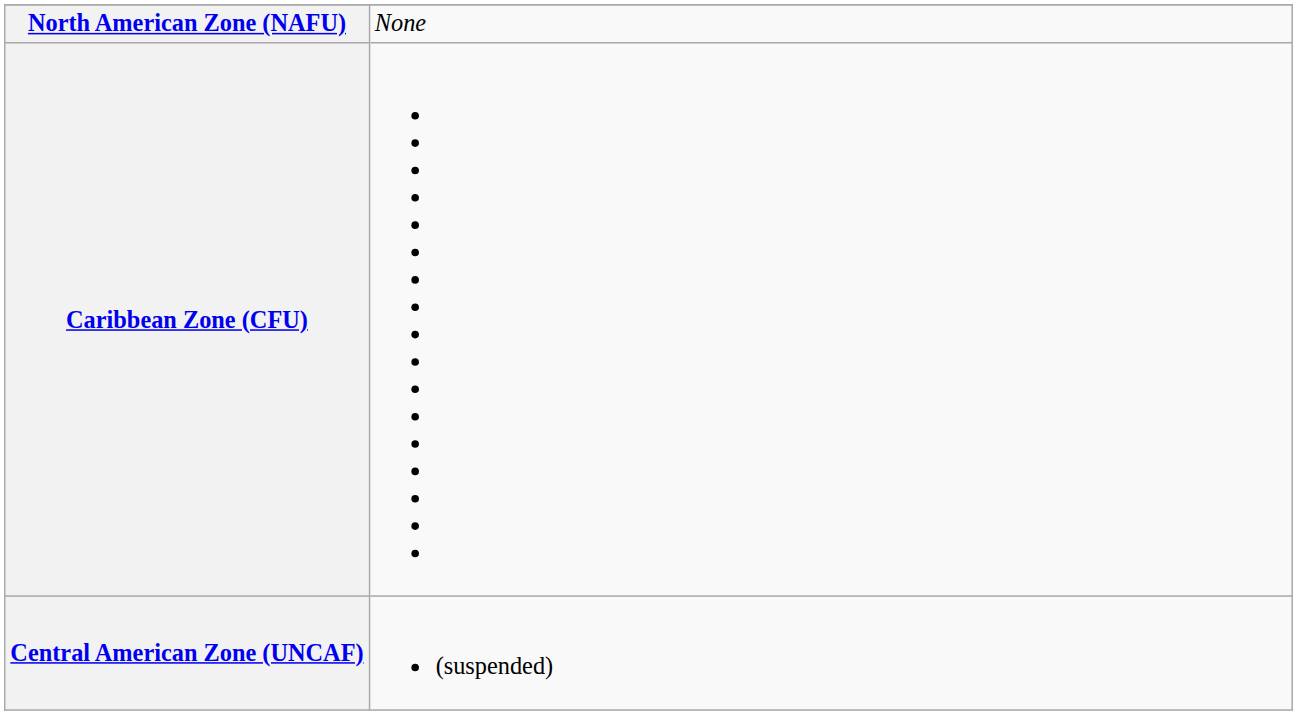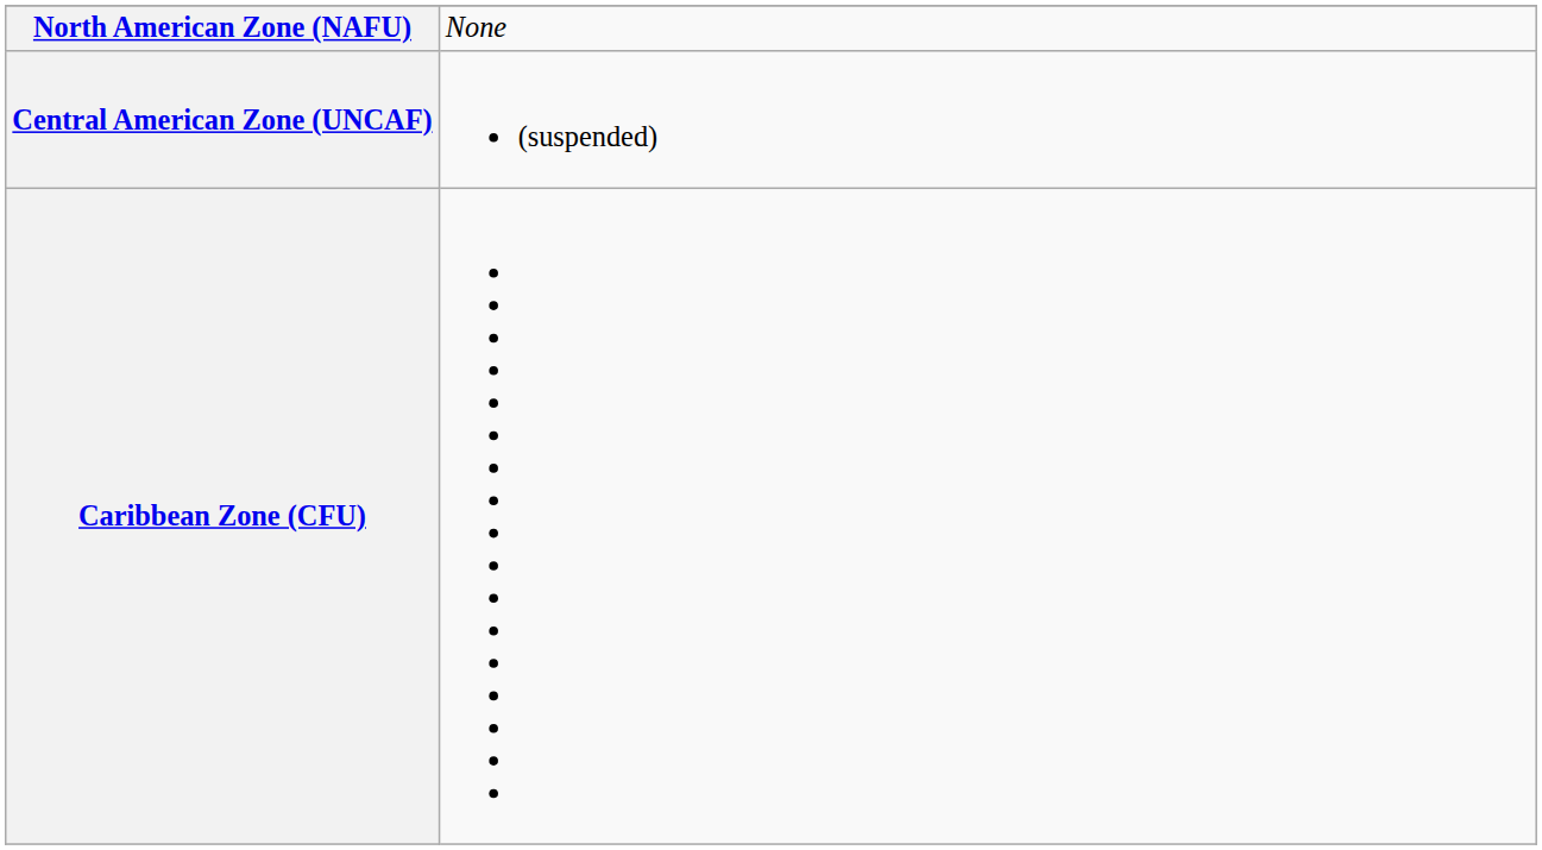rows swapped: Central American Zone (UNCAF) <-> Caribbean Zone (CFU)
